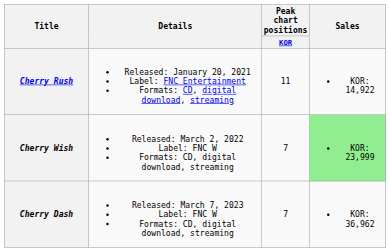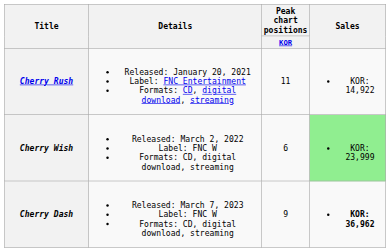Cherry Wish | Peak chart positions / KOR: 7 -> 6
Cherry Dash | Peak chart positions / KOR: 7 -> 9
Cherry Dash | Sales: normal -> bold
